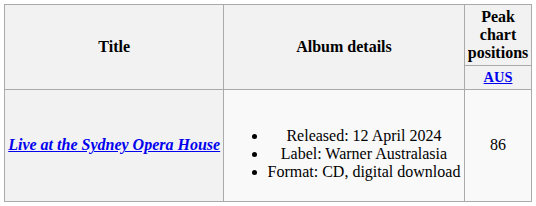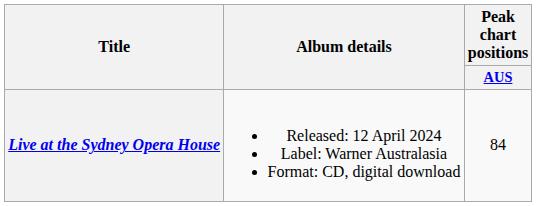Live at the Sydney Opera House | Peak chart positions / AUS: 86 -> 84
